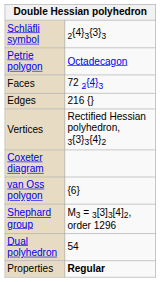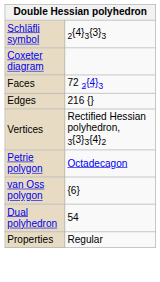rows swapped: Coxeter diagram <-> Petrie polygon
- row: Shephard group | M3 = 3[3]3[4]2, order 1296
Properties | column 2: bold -> normal
